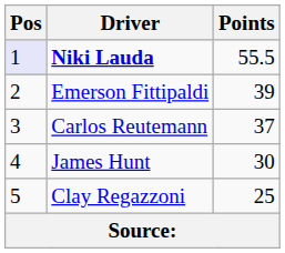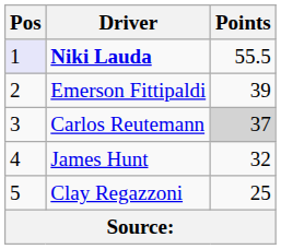Carlos Reutemann | Points: no background -> lightgrey background
James Hunt | Points: 30 -> 32
